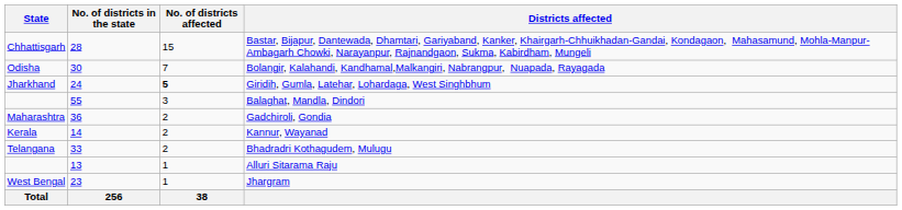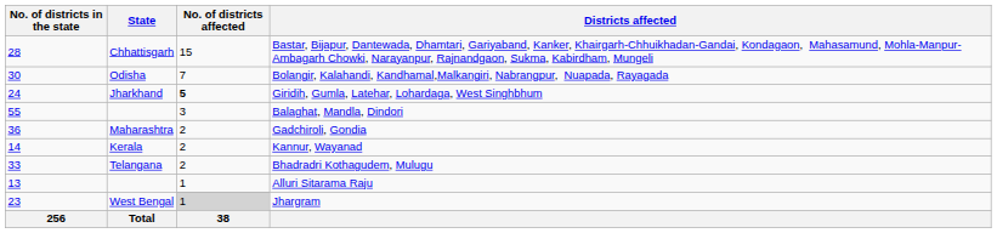columns swapped: State <-> No. of districts in the state
Jhargram | No. of districts affected: no background -> lightgrey background
